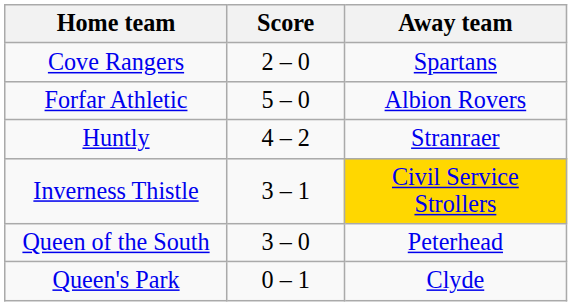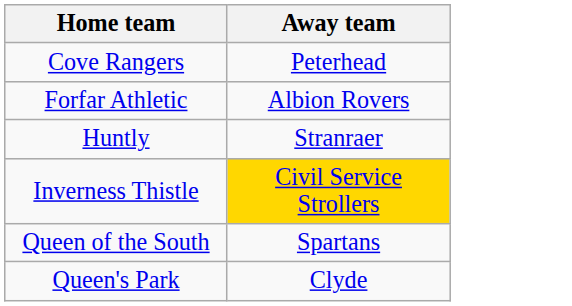- column: Score | 2 – 0 | 5 – 0 | 4 – 2 | 3 – 1 | 3 – 0 | 0 – 1
Cove Rangers | Away team: Spartans -> Peterhead
Queen of the South | Away team: Peterhead -> Spartans
